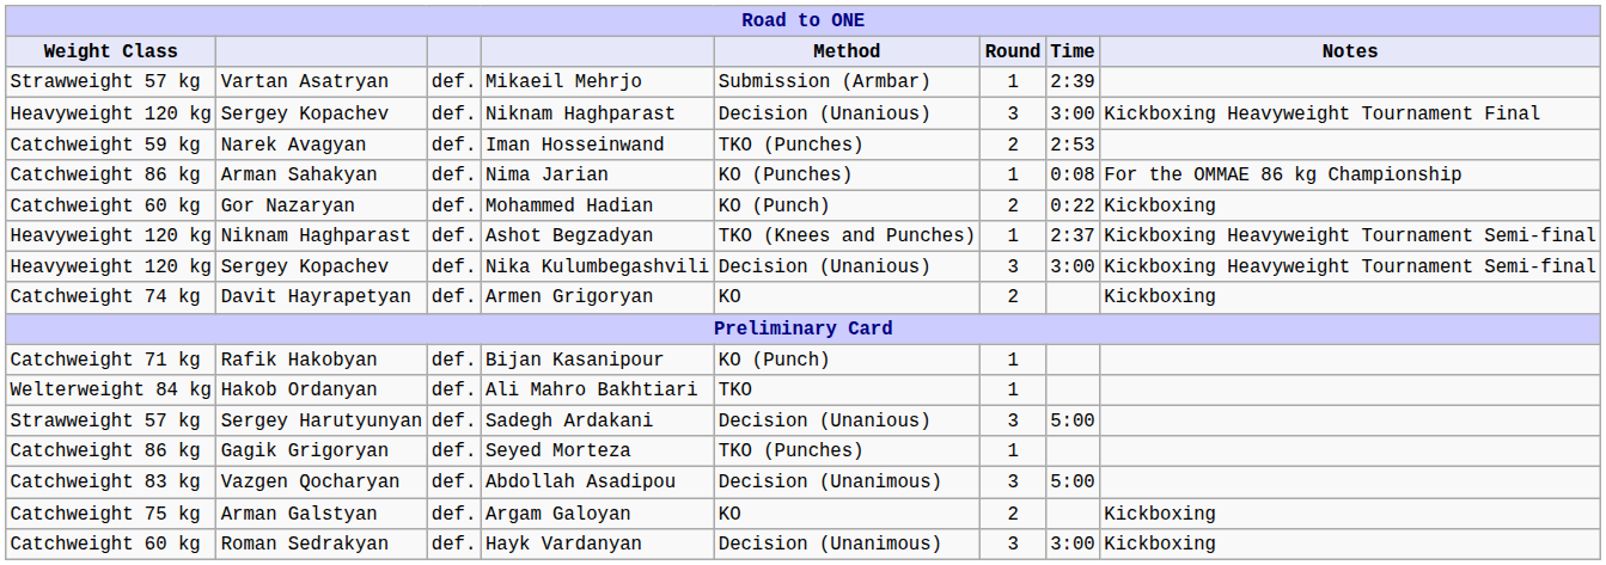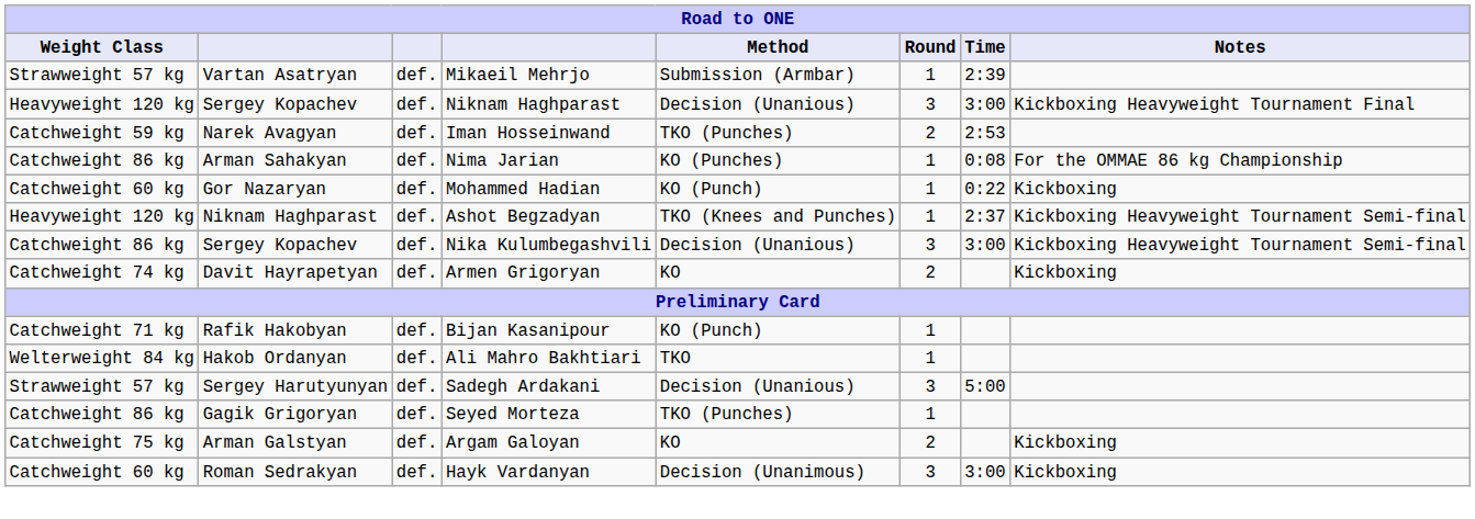Mohammed Hadian | Round: 2 -> 1
Nika Kulumbegashvili | Weight Class: Heavyweight 120 kg -> Catchweight 86 kg
- row: Catchweight 83 kg | Vazgen Qocharyan | def. | Abdollah Asadipou | Decision (Unanimous) | 3 | 5:00
